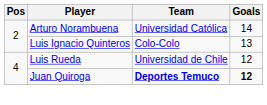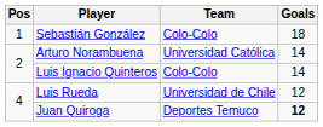+ row: 1 | Sebastián González | Colo-Colo | 18
Luis Ignacio Quinteros | Goals: 13 -> 14
Juan Quiroga | Team: bold -> normal
